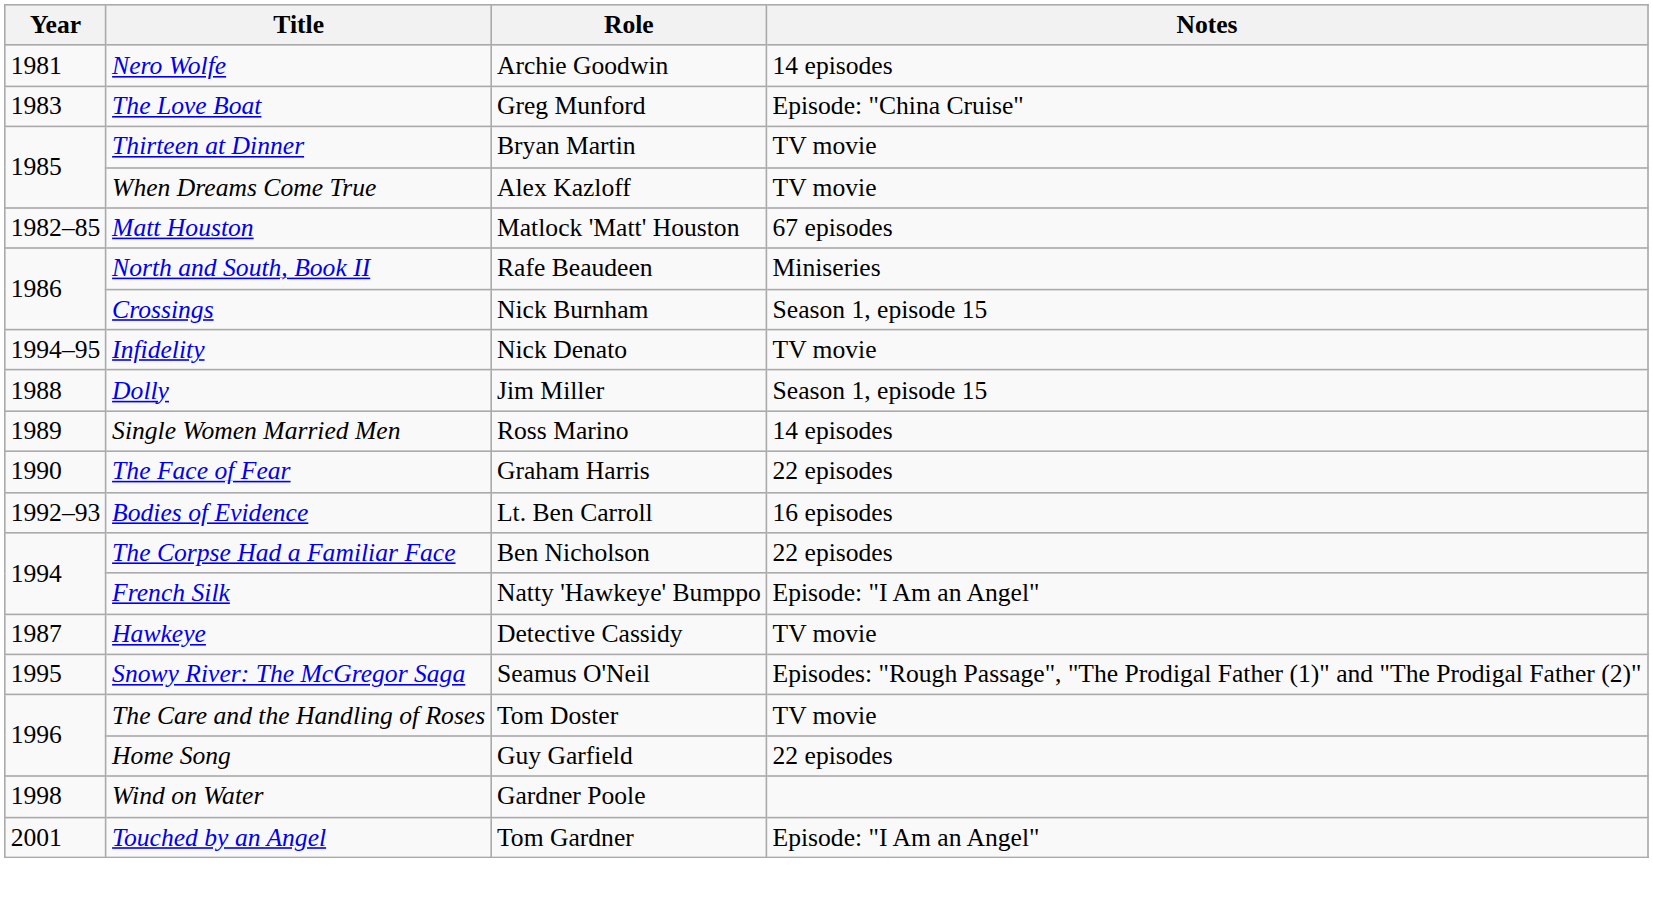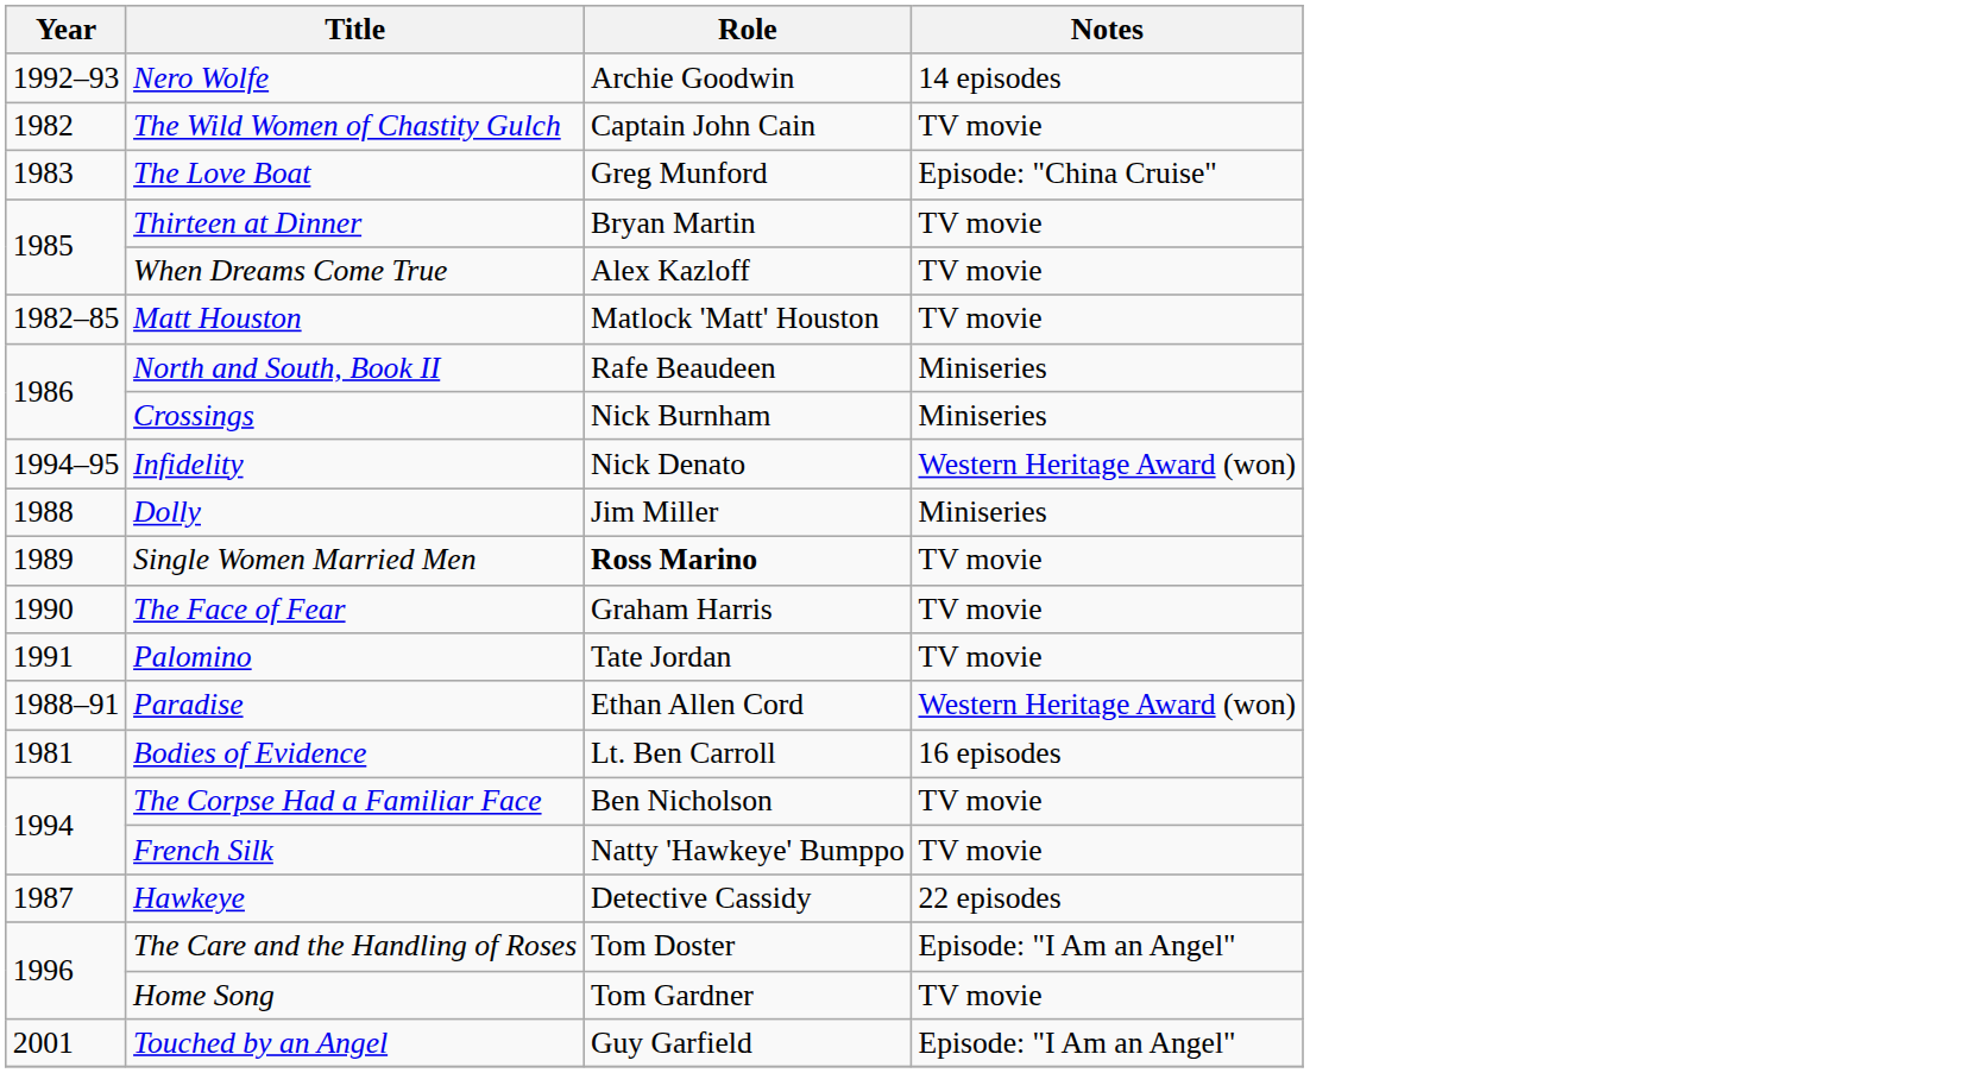Nero Wolfe | Year: 1981 -> 1992–93
+ row: 1982 | The Wild Women of Chastity Gulch | Captain John Cain | TV movie
Matt Houston | Notes: 67 episodes -> TV movie
Crossings | Notes: Season 1, episode 15 -> Miniseries
Infidelity | Notes: TV movie -> Western Heritage Award (won)
Dolly | Notes: Season 1, episode 15 -> Miniseries
Single Women Married Men | Role: normal -> bold
Single Women Married Men | Notes: 14 episodes -> TV movie
The Face of Fear | Notes: 22 episodes -> TV movie
+ row: 1991 | Palomino | Tate Jordan | TV movie
+ row: 1988–91 | Paradise | Ethan Allen Cord | Western Heritage Award (won)
Bodies of Evidence | Year: 1992–93 -> 1981
The Corpse Had a Familiar Face | Notes: 22 episodes -> TV movie
French Silk | Notes: Episode: "I Am an Angel" -> TV movie
Hawkeye | Notes: TV movie -> 22 episodes
- row: 1995 | Snowy River: The McGregor Saga | Seamus O'Neil | Episodes: "Rough Passage", "The Prodigal Father (1)" and "The Prodigal Father (2)"
The Care and the Handling of Roses | Notes: TV movie -> Episode: "I Am an Angel"
Home Song | Role: Guy Garfield -> Tom Gardner
Home Song | Notes: 22 episodes -> TV movie
- row: 1998 | Wind on Water | Gardner Poole
Touched by an Angel | Role: Tom Gardner -> Guy Garfield
